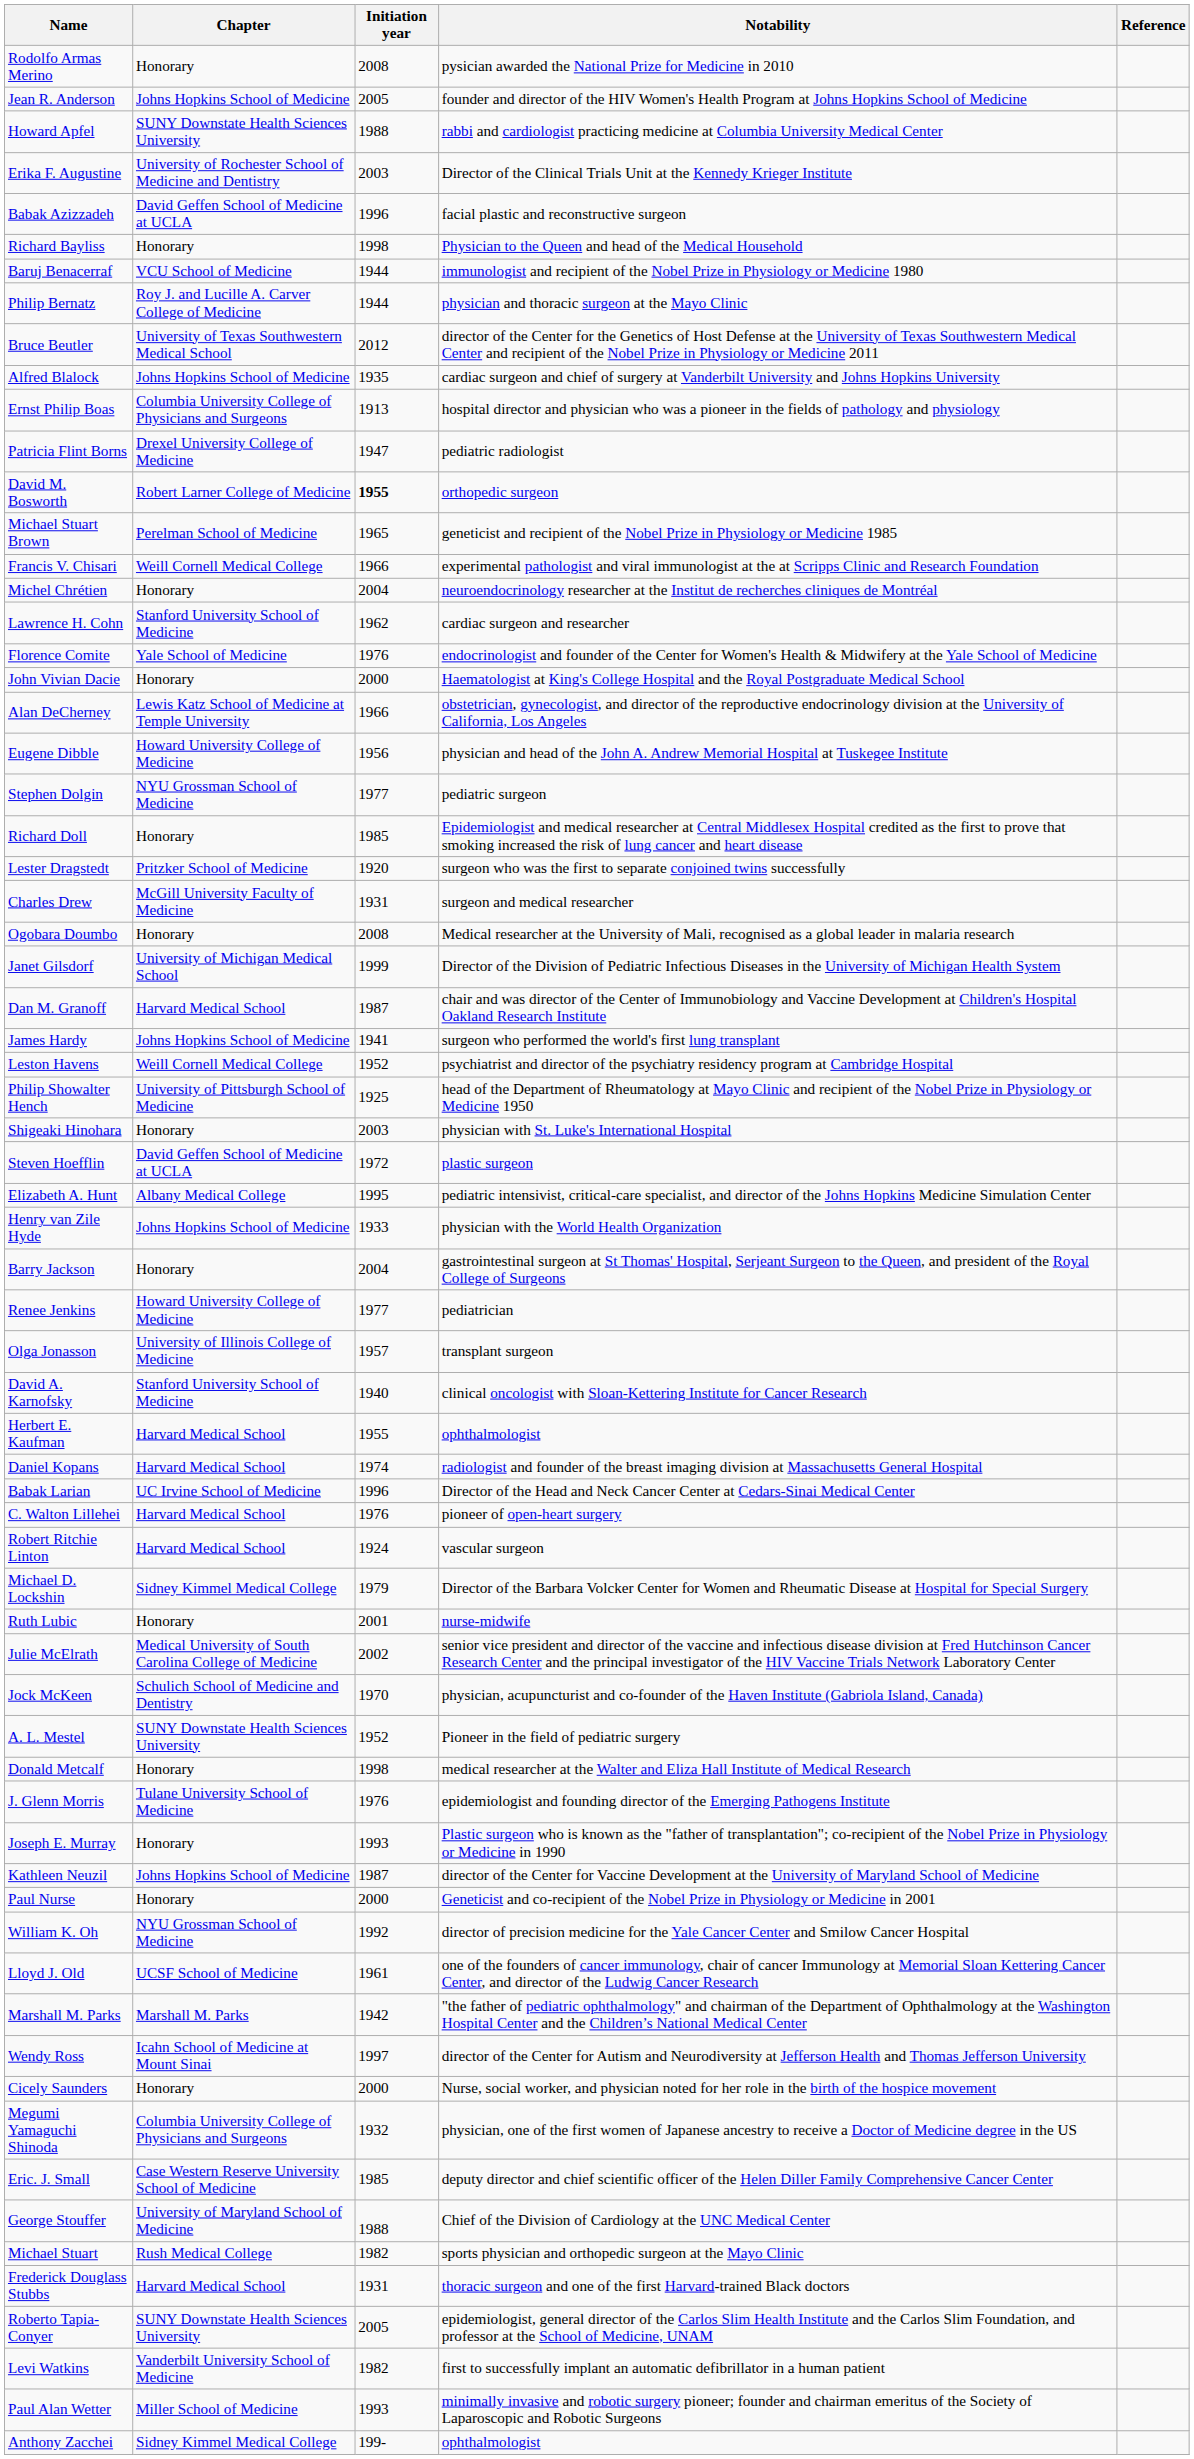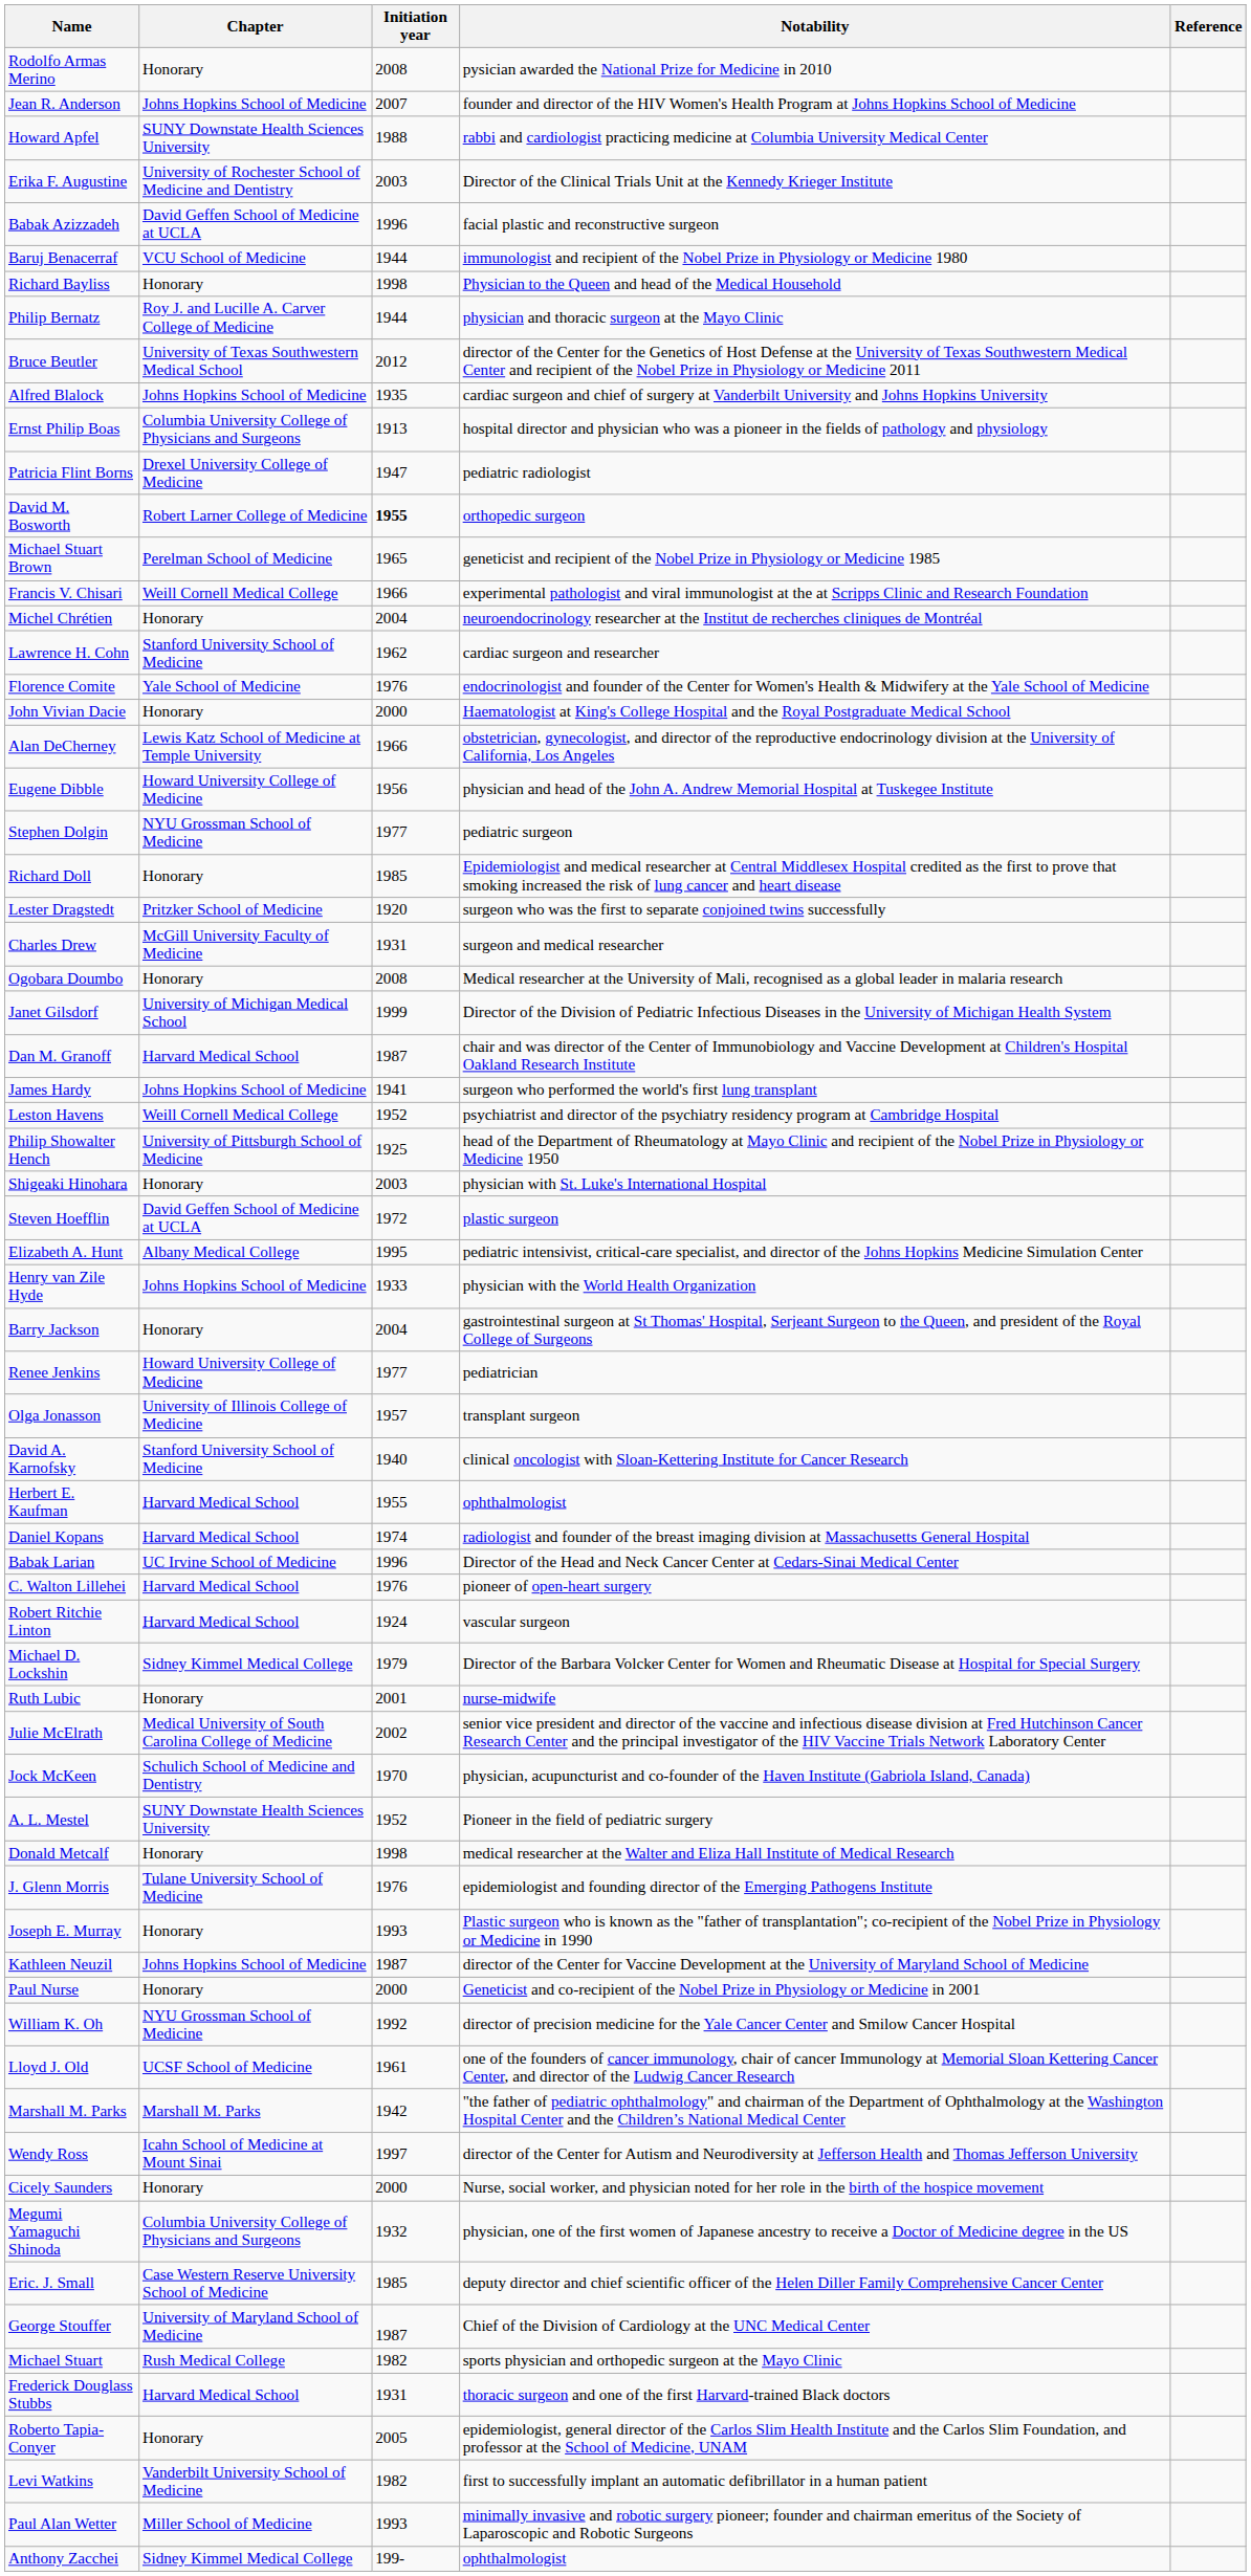Jean R. Anderson | Initiation year: 2005 -> 2007
rows swapped: Richard Bayliss <-> Baruj Benacerraf
George Stouffer | Initiation year: 1988 -> 1987
Roberto Tapia-Conyer | Chapter: SUNY Downstate Health Sciences University -> Honorary
